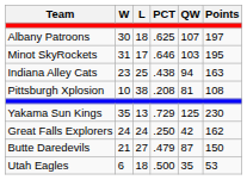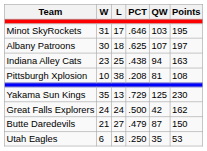rows swapped: Albany Patroons <-> Minot SkyRockets
Great Falls Explorers | PCT: .250 -> .500
Utah Eagles | PCT: .500 -> .250
